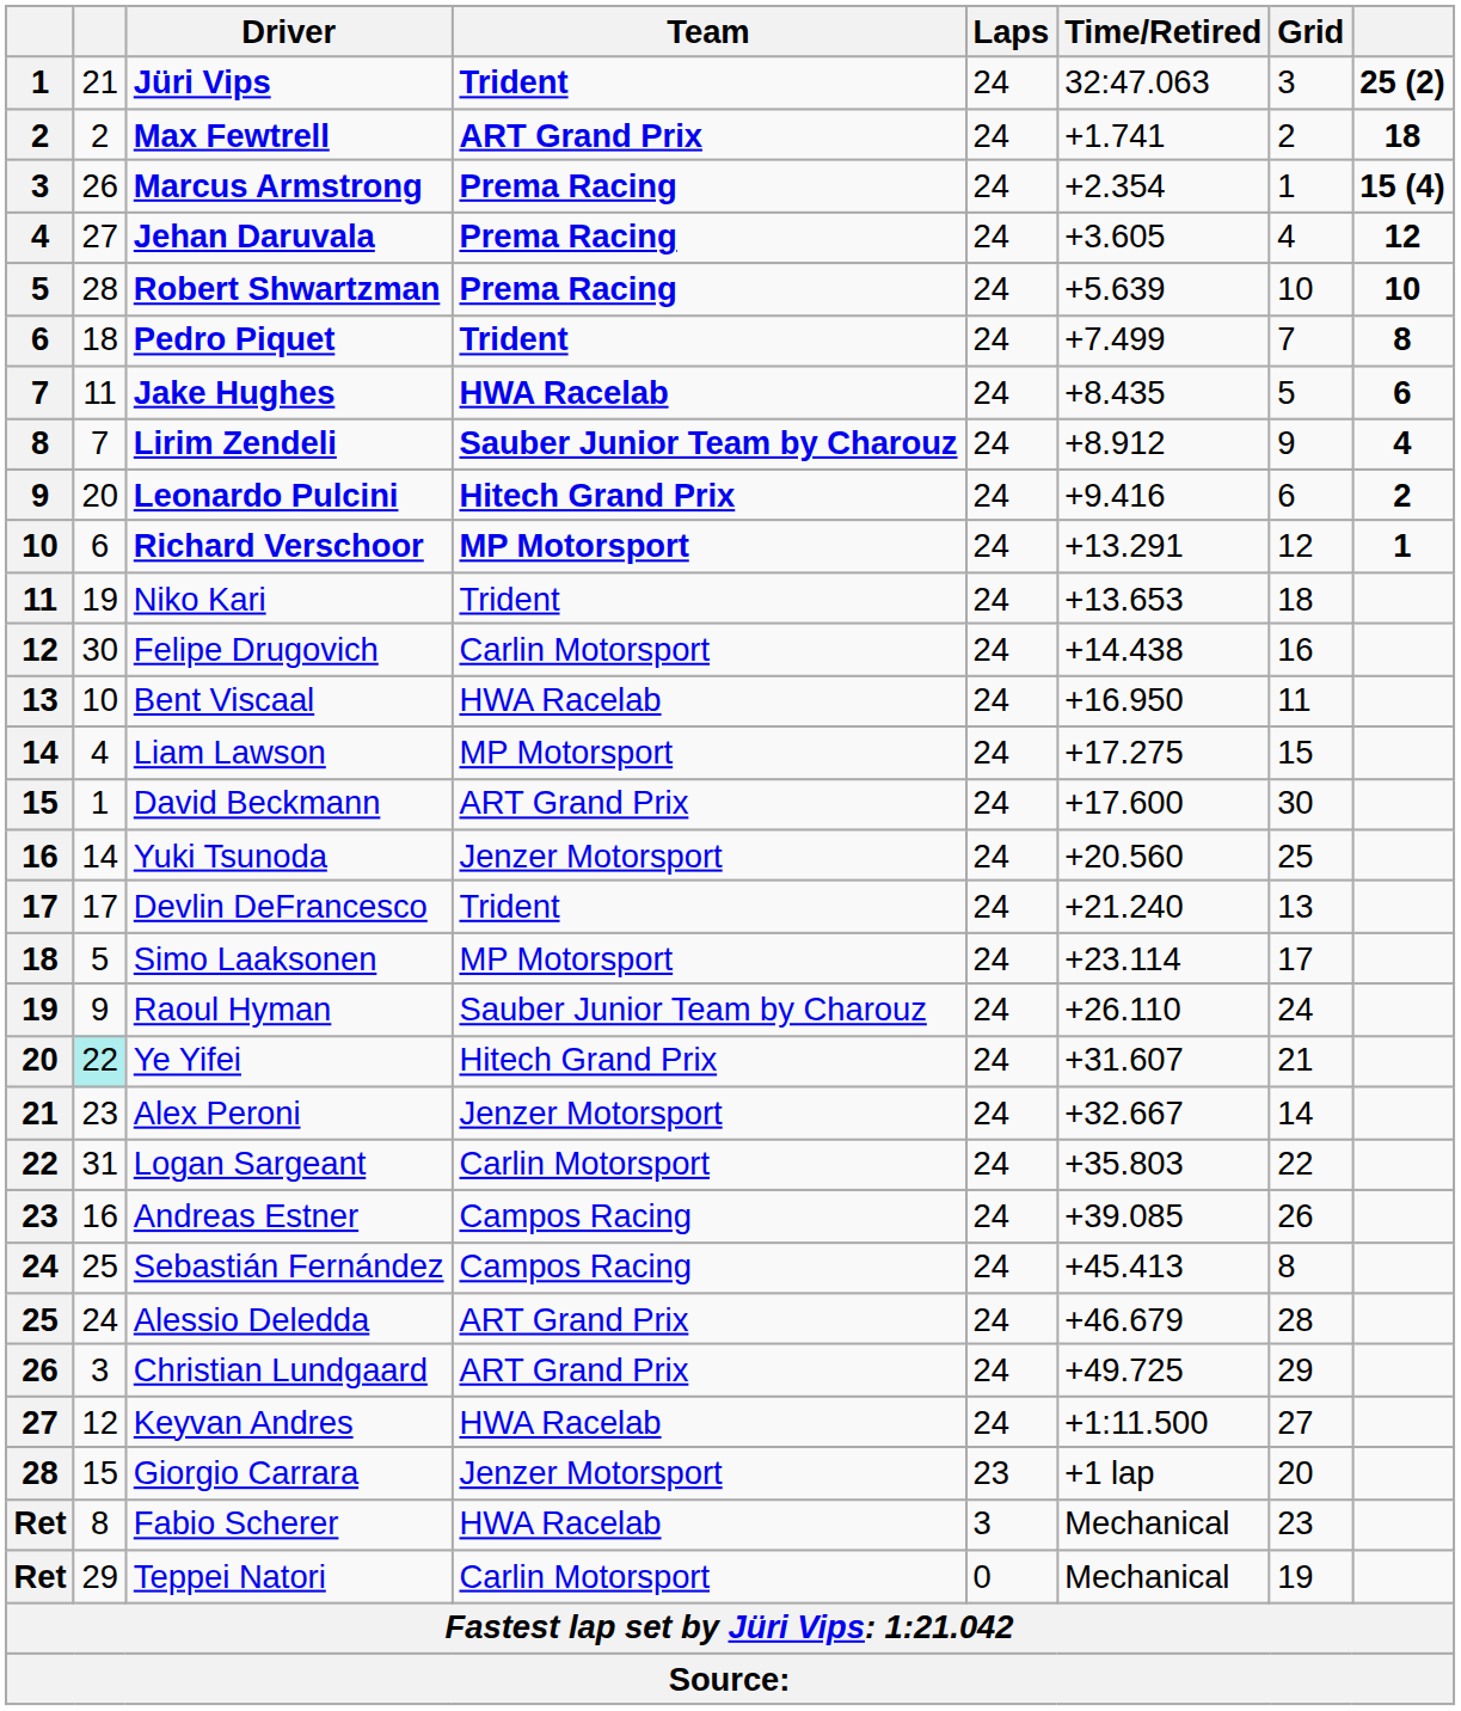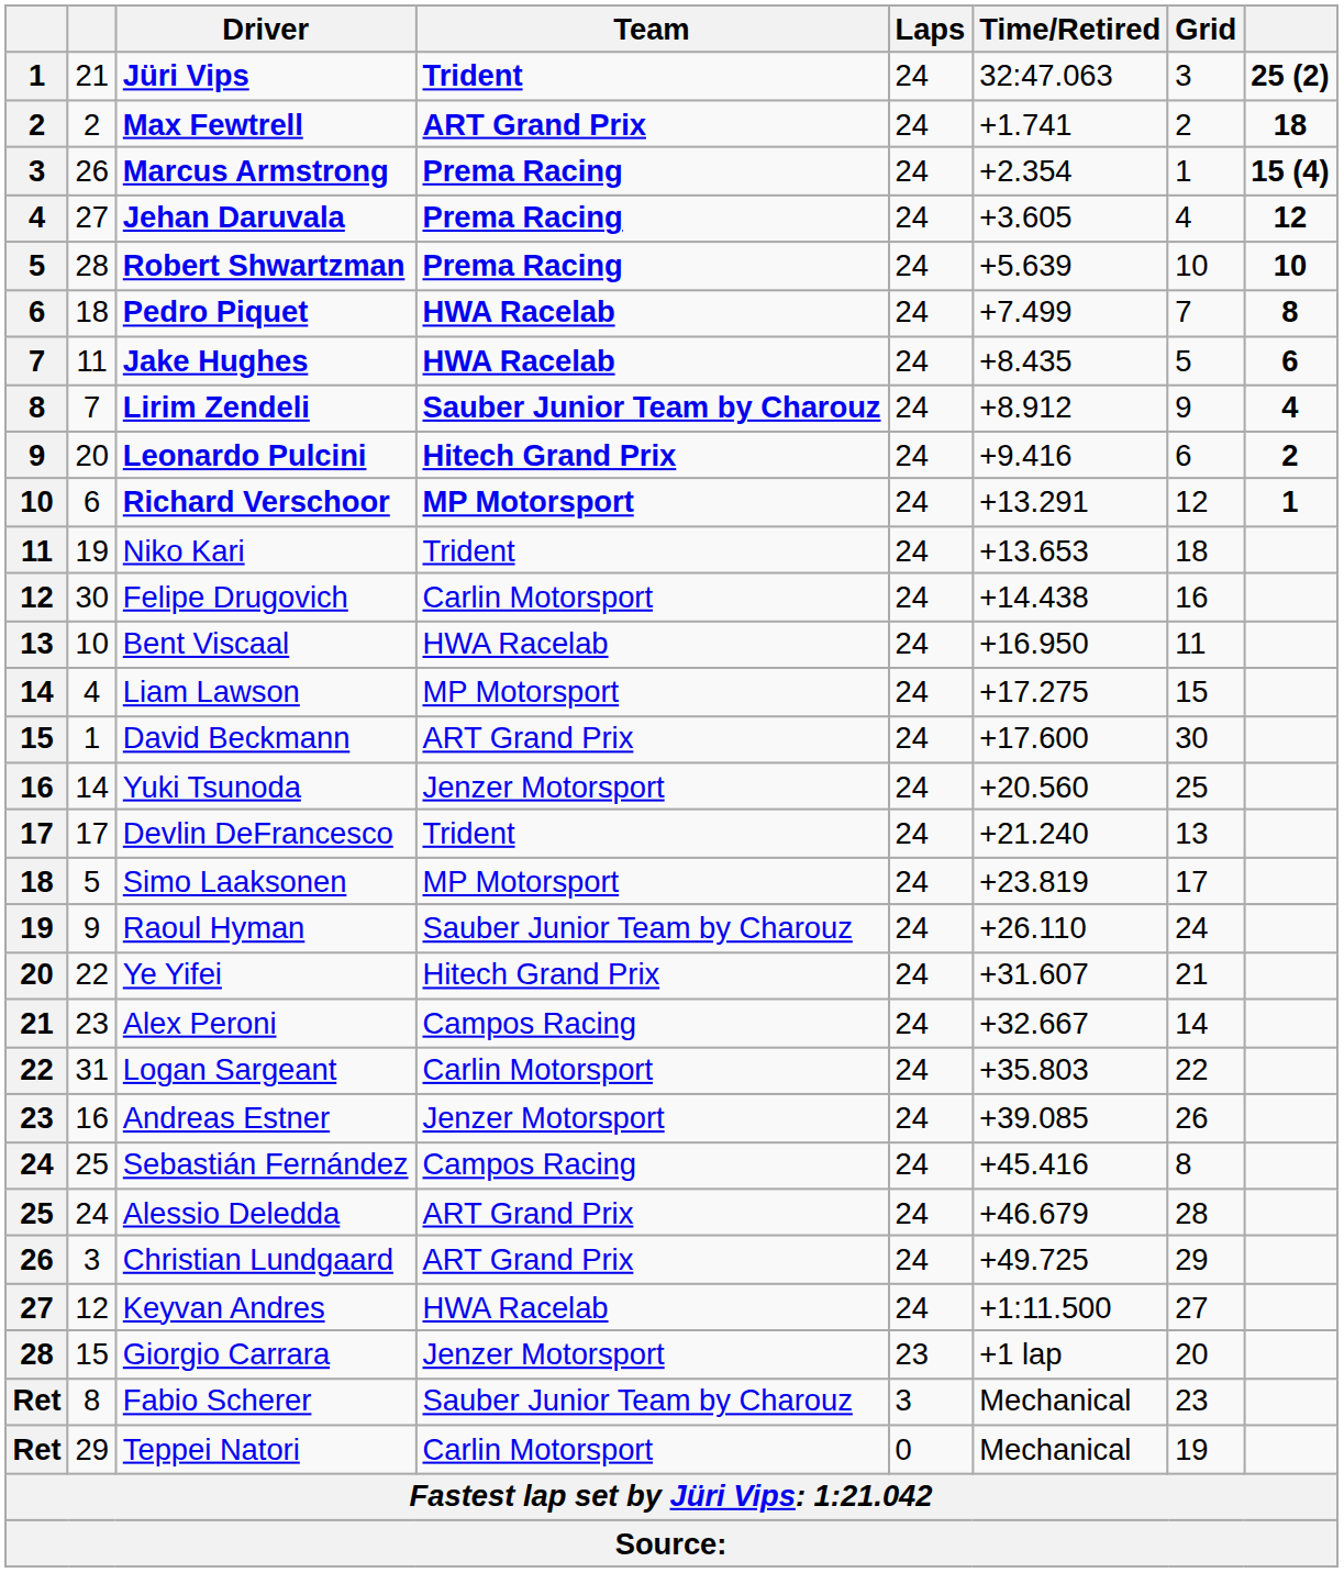Pedro Piquet | Team: Trident -> HWA Racelab
Simo Laaksonen | Time/Retired: +23.114 -> +23.819
Ye Yifei | column 2: paleturquoise background -> no background
Alex Peroni | Team: Jenzer Motorsport -> Campos Racing
Andreas Estner | Team: Campos Racing -> Jenzer Motorsport
Sebastián Fernández | Time/Retired: +45.413 -> +45.416
Fabio Scherer | Team: HWA Racelab -> Sauber Junior Team by Charouz
